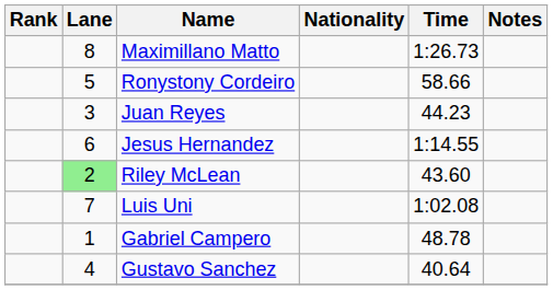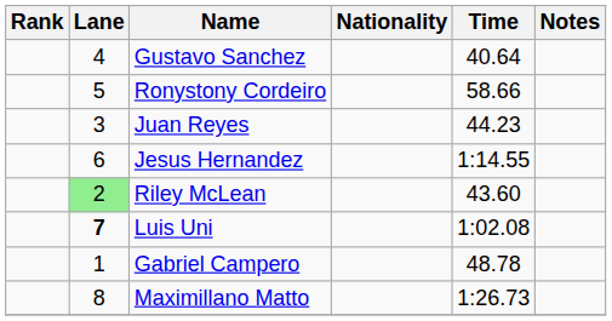rows swapped: Gustavo Sanchez <-> Maximillano Matto
Luis Uni | Lane: normal -> bold
